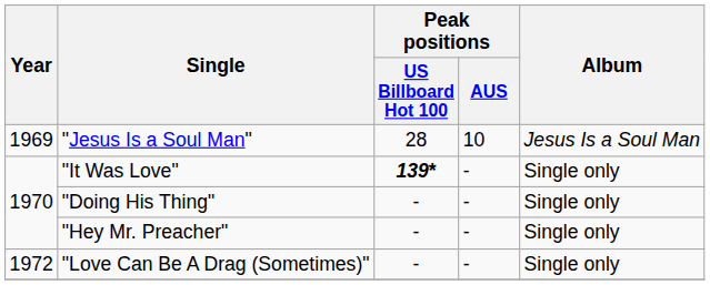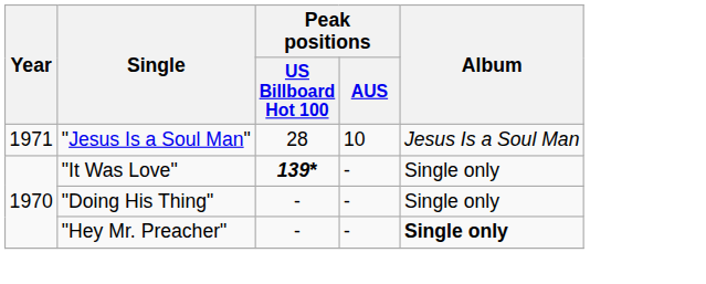"Jesus Is a Soul Man" | Year: 1969 -> 1971
"Hey Mr. Preacher" | Album: normal -> bold
- row: 1972 | "Love Can Be A Drag (Sometimes)" | - | - | Single only
